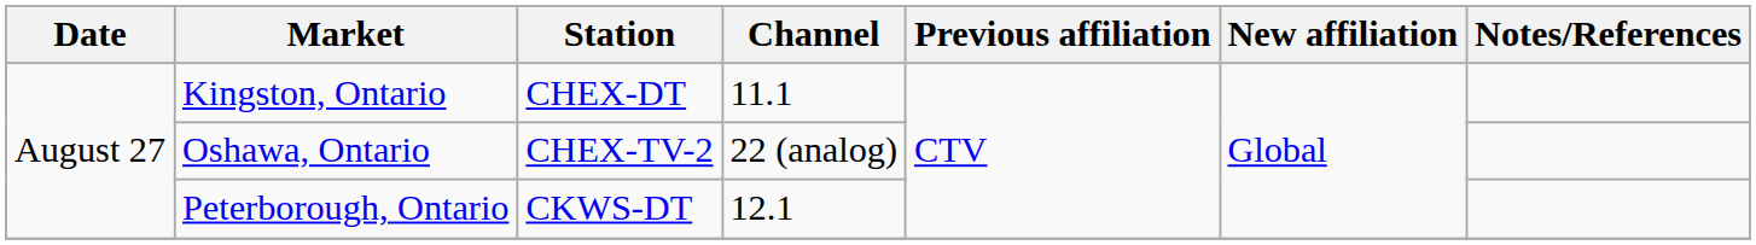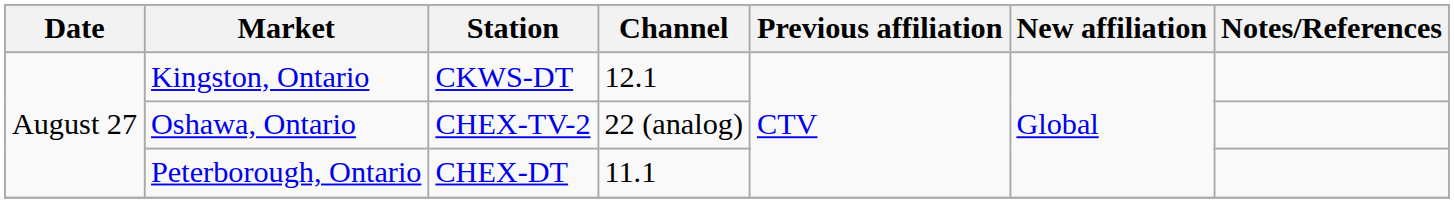Kingston, Ontario | Station: CHEX-DT -> CKWS-DT
Kingston, Ontario | Channel: 11.1 -> 12.1
Peterborough, Ontario | Station: CKWS-DT -> CHEX-DT
Peterborough, Ontario | Channel: 12.1 -> 11.1
